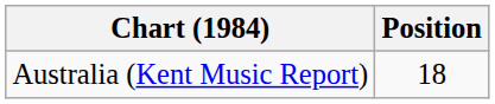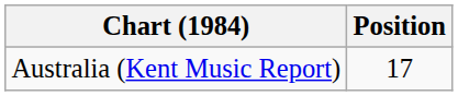Australia (Kent Music Report) | Position: 18 -> 17
